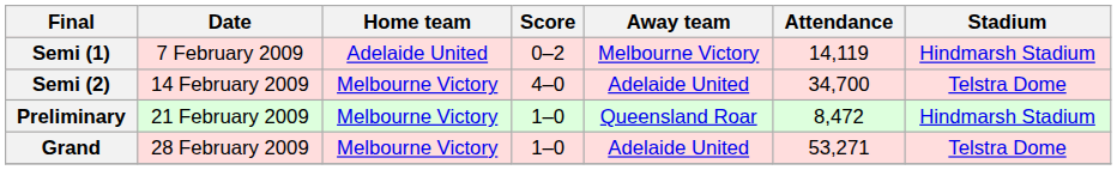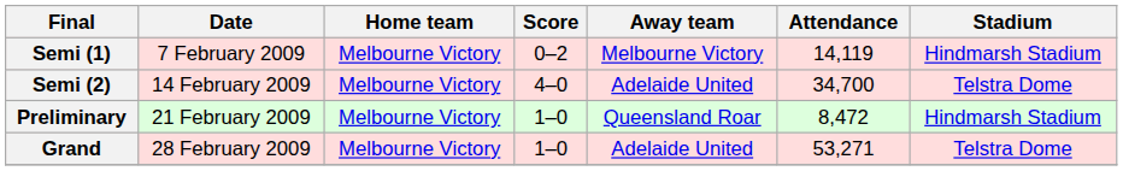Semi (1) | Home team: Adelaide United -> Melbourne Victory
